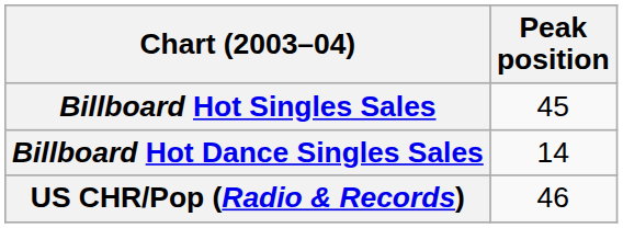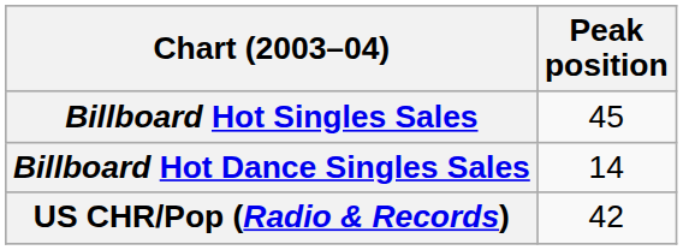US CHR/Pop (Radio & Records) | Peak position: 46 -> 42
